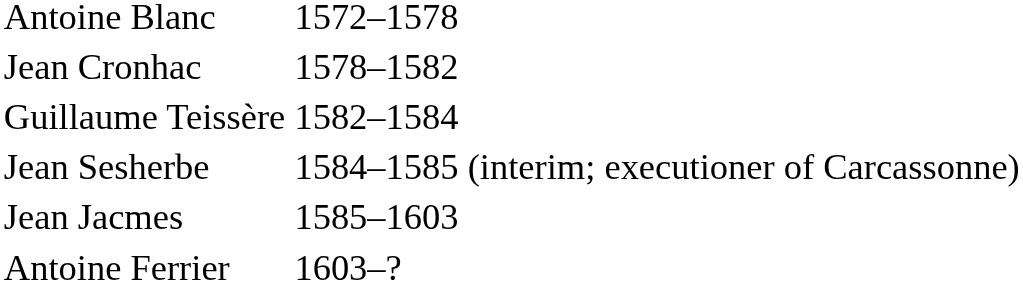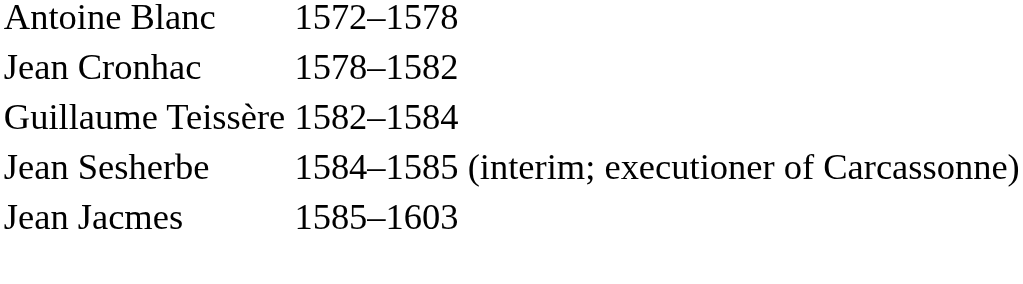- row: Antoine Ferrier | 1603–?
